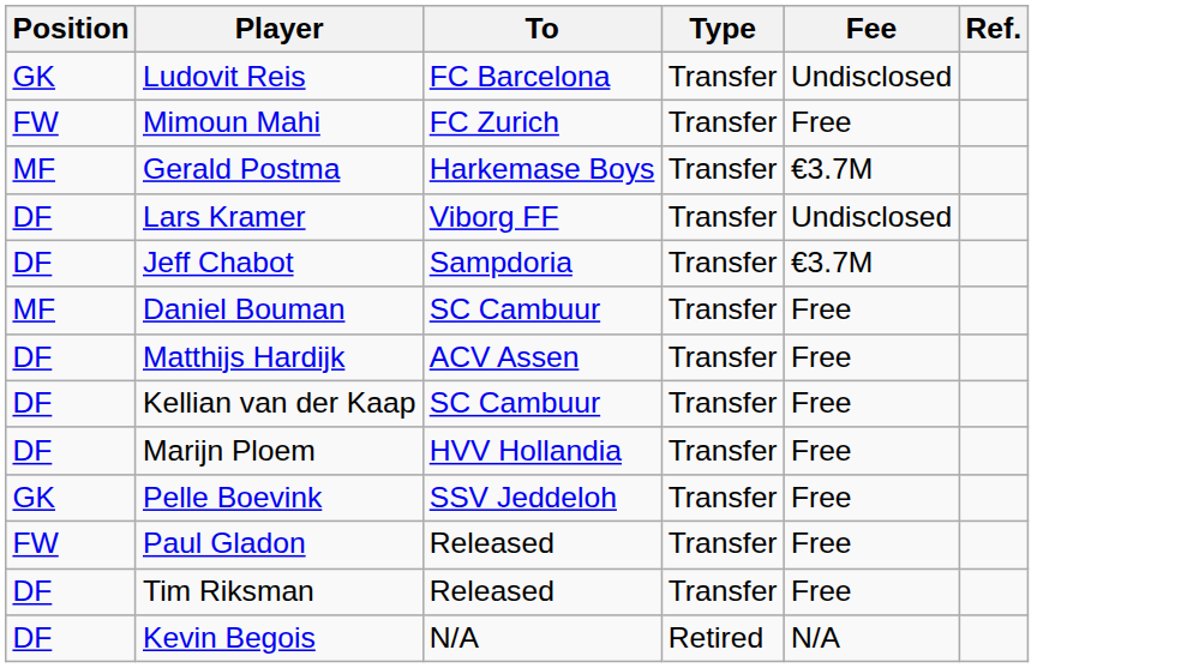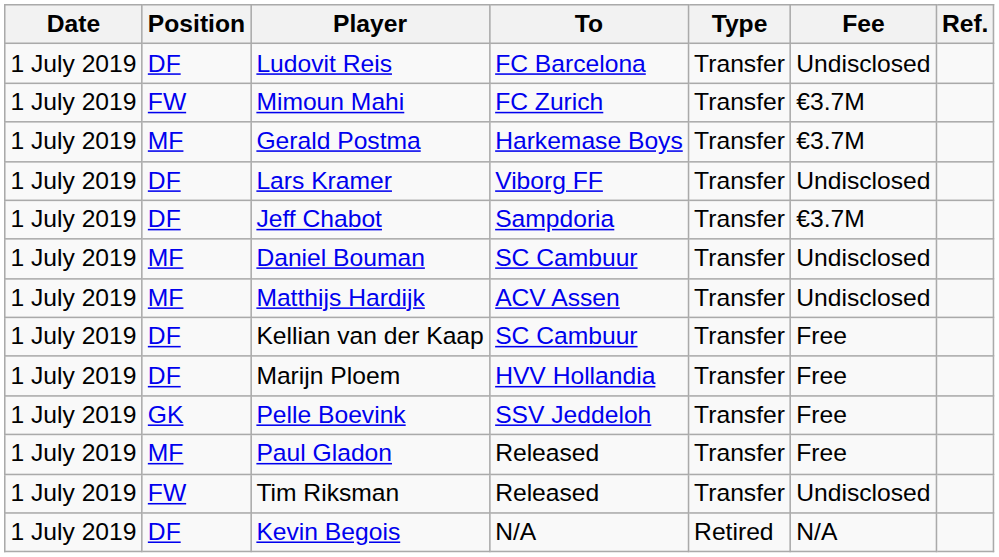+ column: Date | 1 July 2019 | 1 July 2019 | 1 July 2019 | 1 July 2019 | 1 July 2019 | 1 July 2019 | 1 July 2019 | 1 July 2019 | 1 July 2019 | 1 July 2019 | 1 July 2019 | 1 July 2019 | 1 July 2019
Ludovit Reis | Position: GK -> DF
Mimoun Mahi | Fee: Free -> €3.7M
Daniel Bouman | Fee: Free -> Undisclosed
Matthijs Hardijk | Position: DF -> MF
Matthijs Hardijk | Fee: Free -> Undisclosed
Paul Gladon | Position: FW -> MF
Tim Riksman | Position: DF -> FW
Tim Riksman | Fee: Free -> Undisclosed
